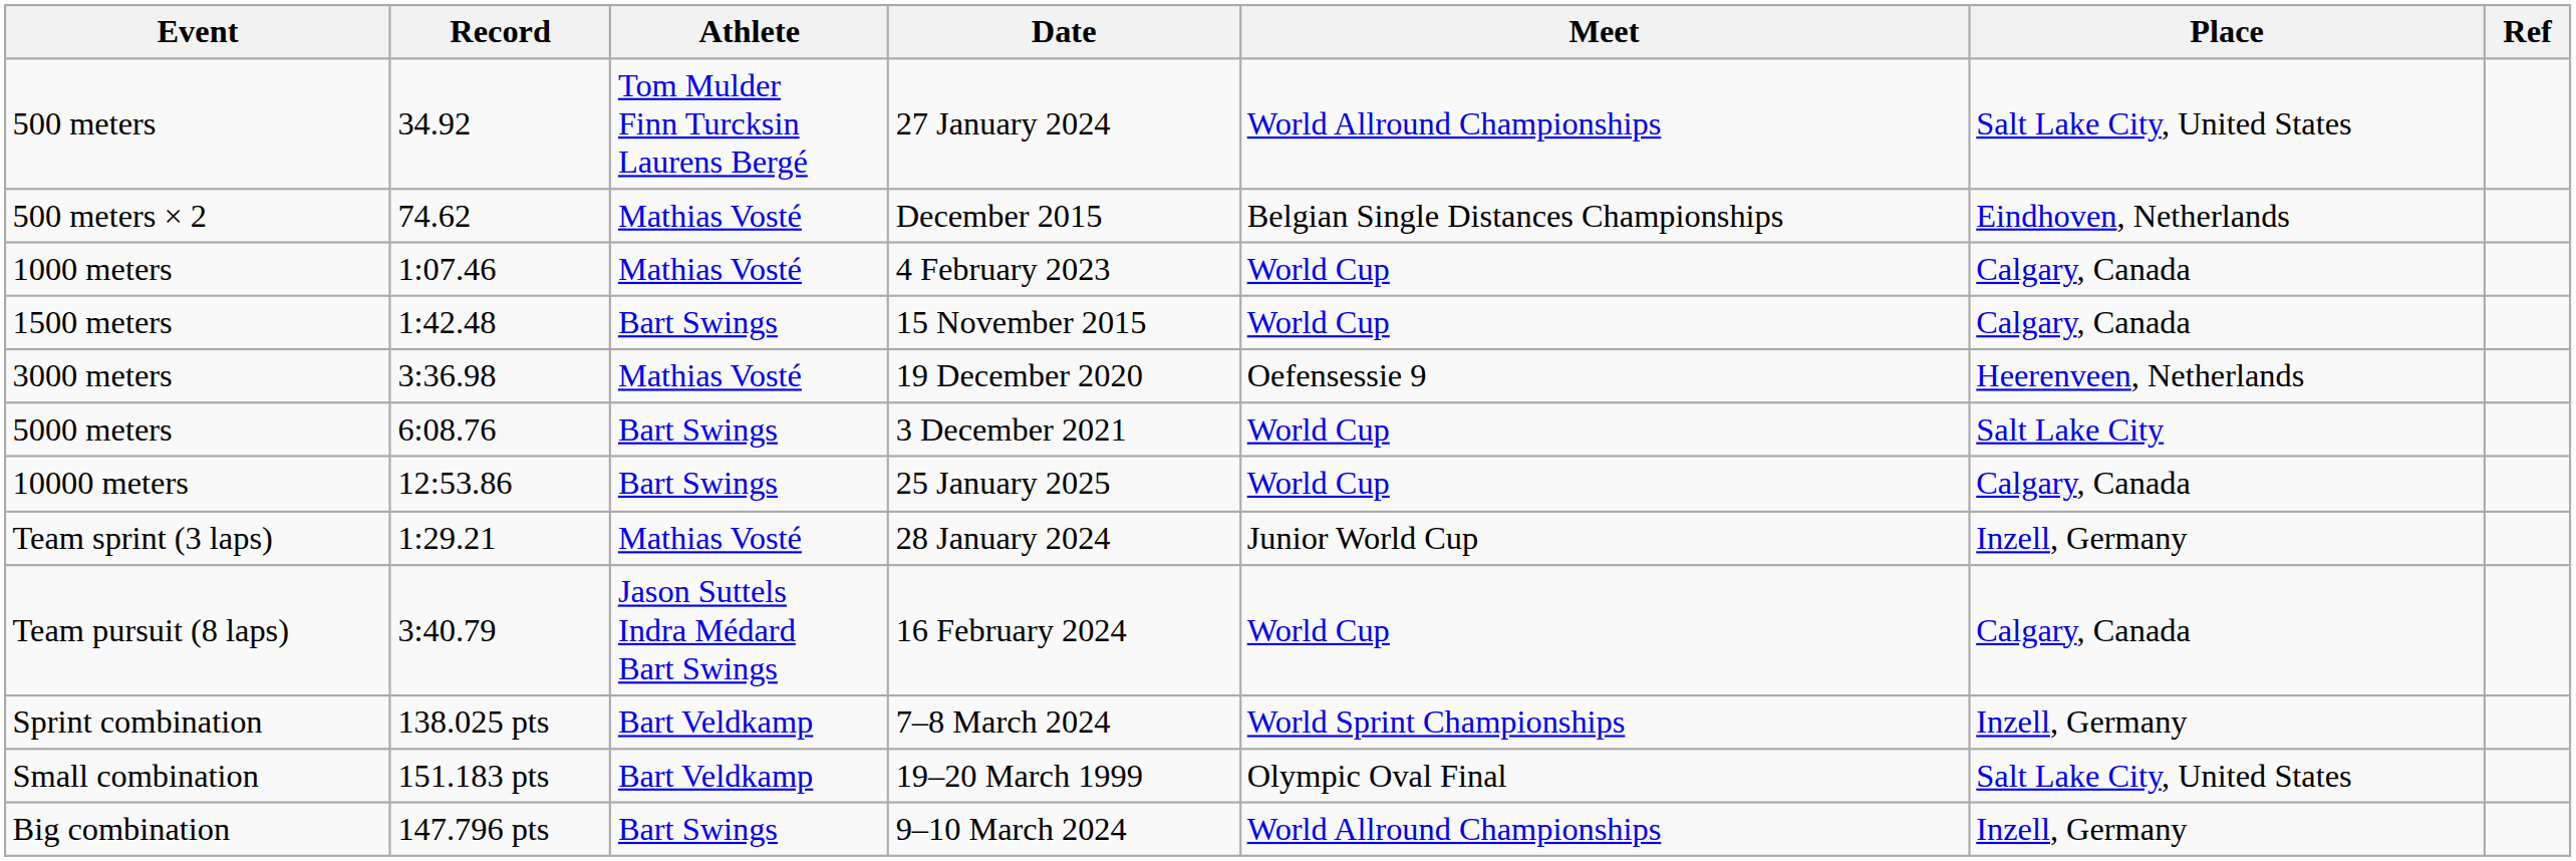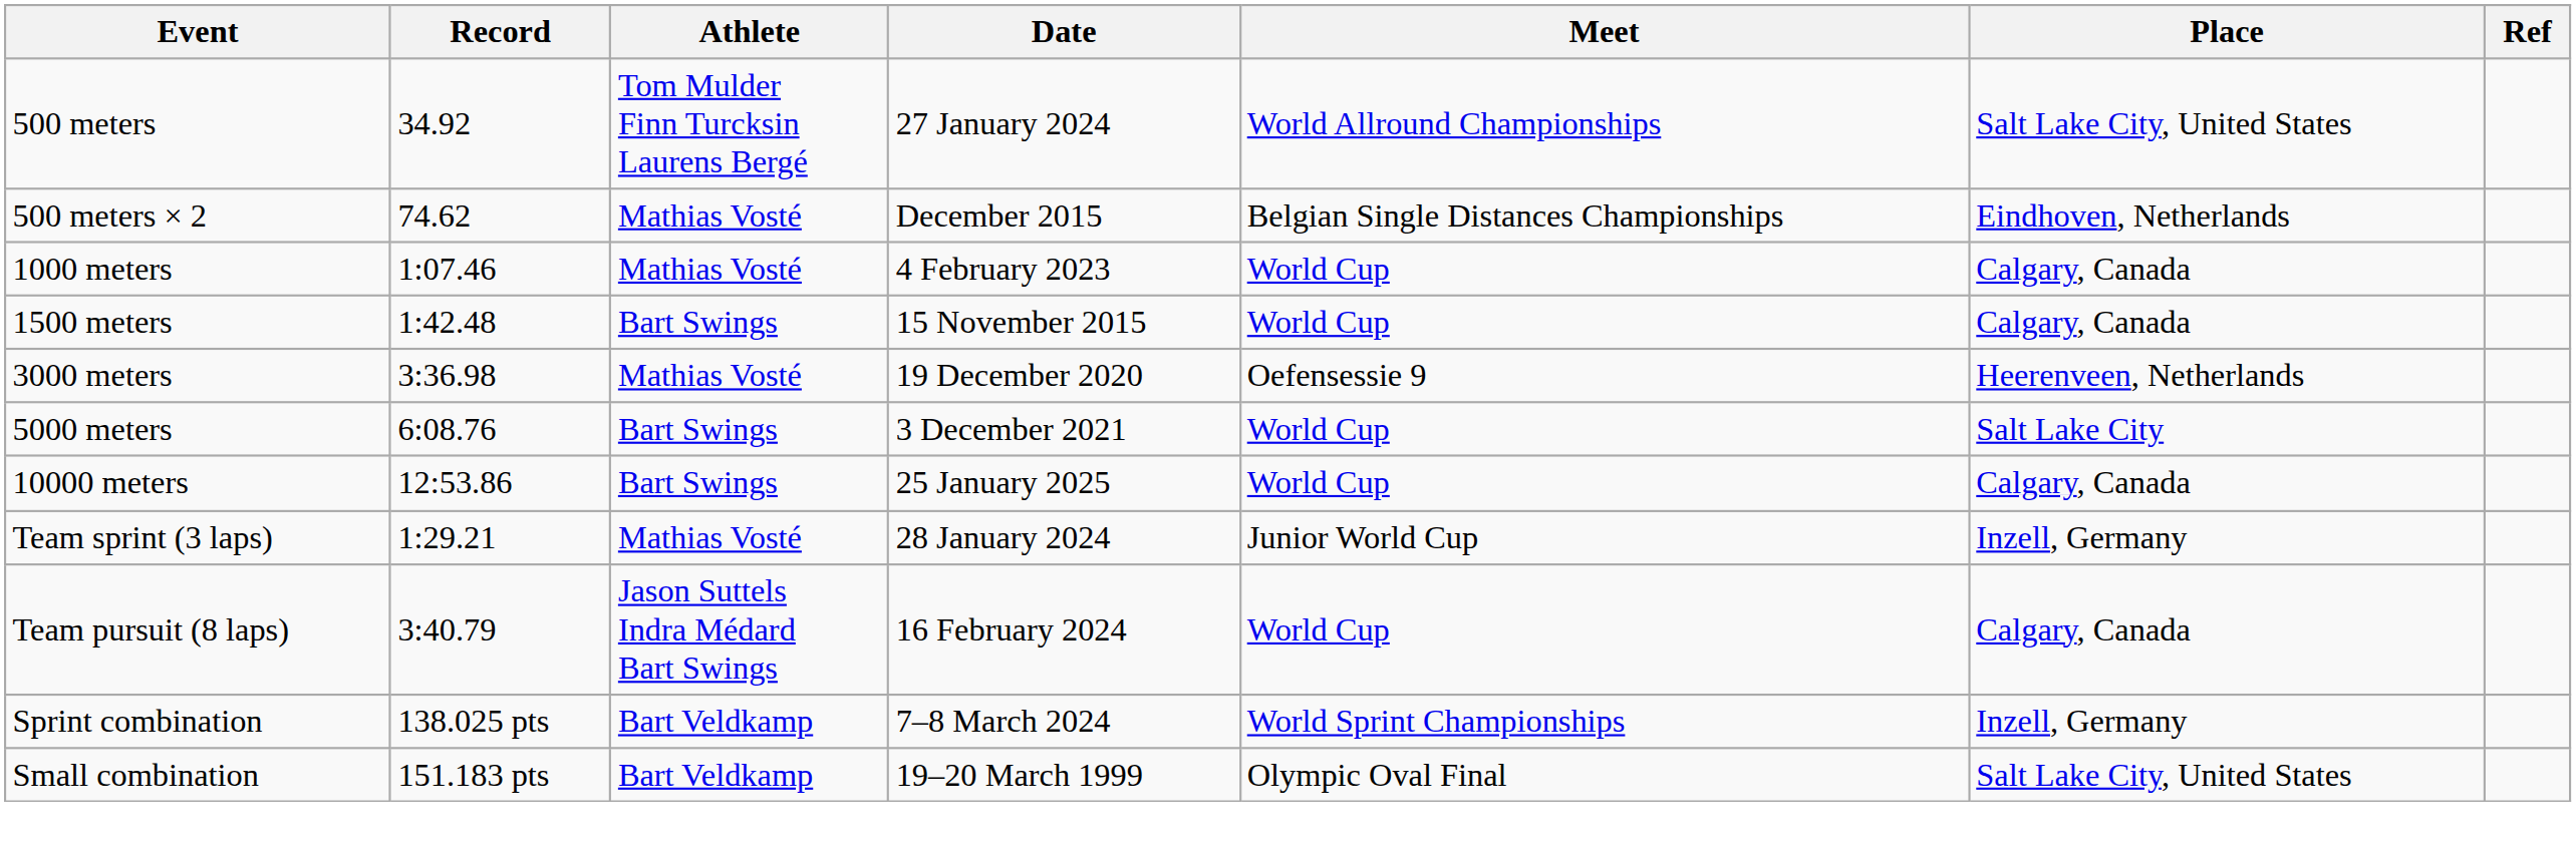- row: Big combination | 147.796 pts | Bart Swings | 9–10 March 2024 | World Allround Championships | Inzell, Germany
